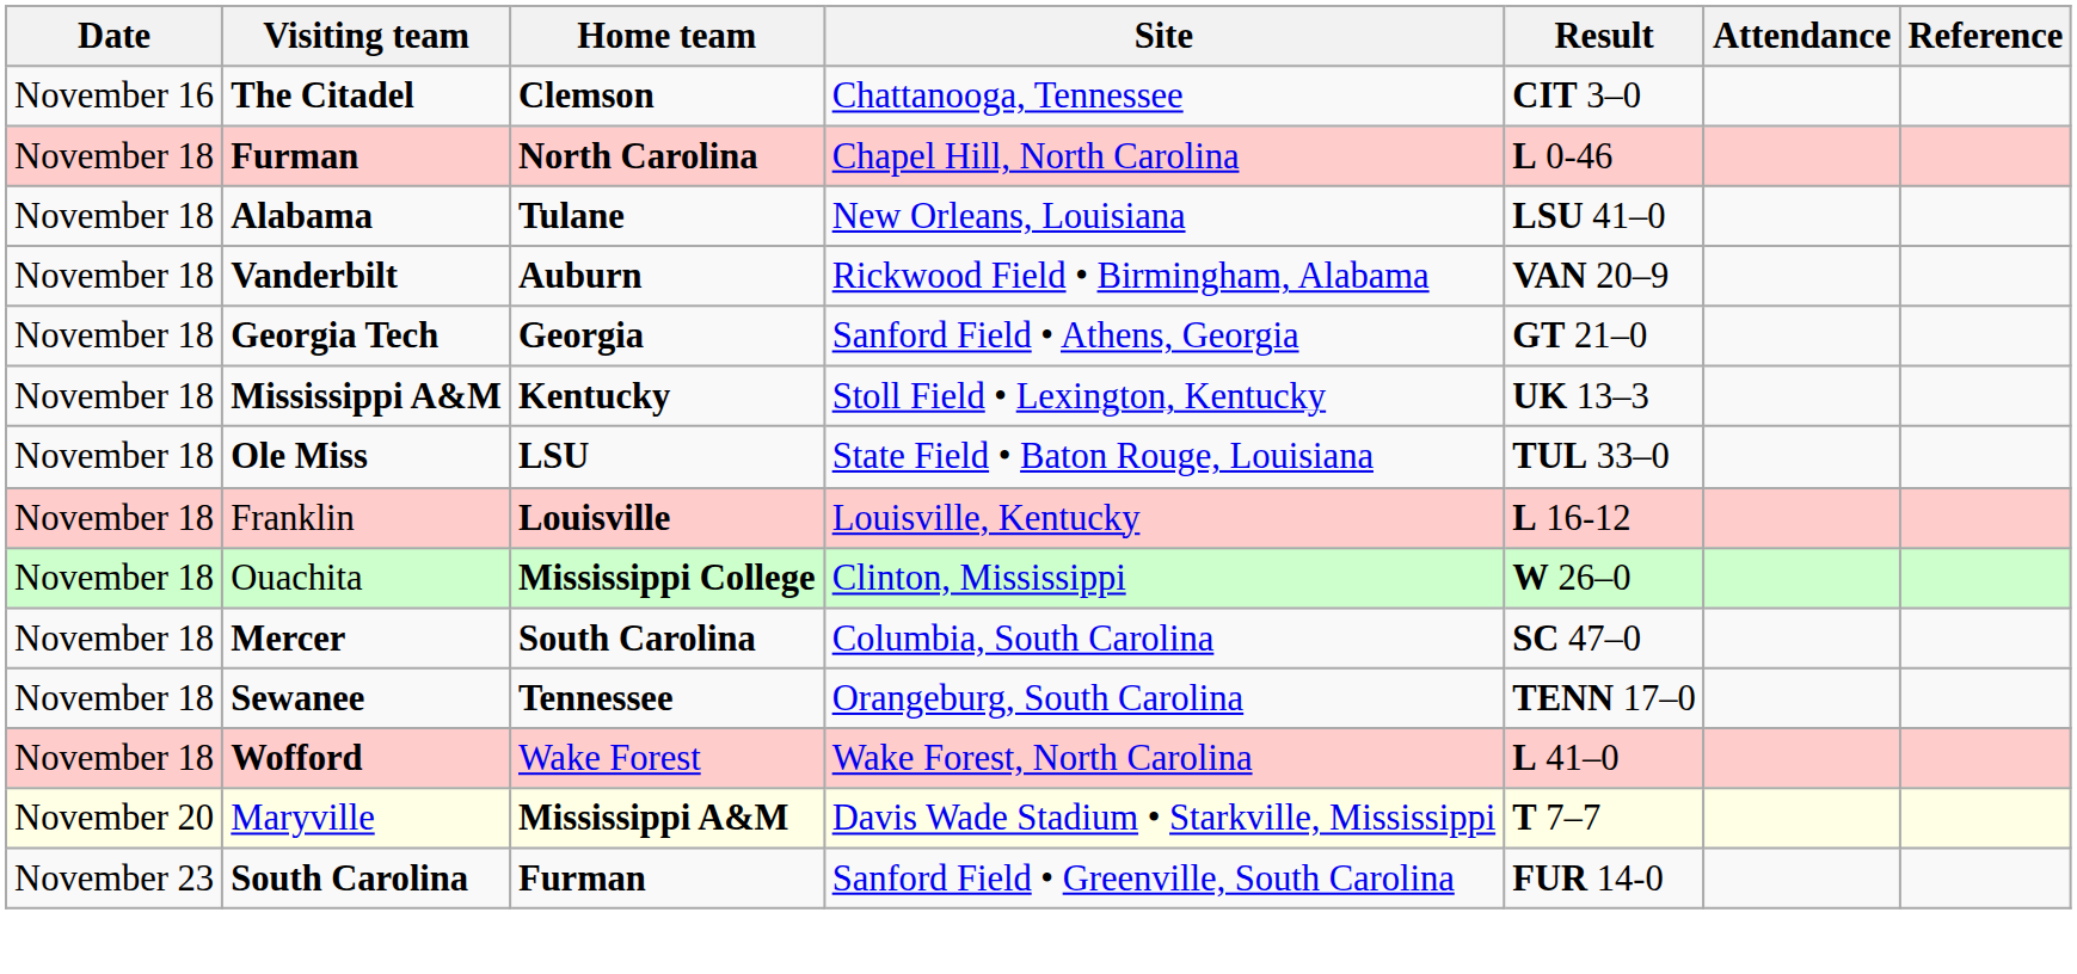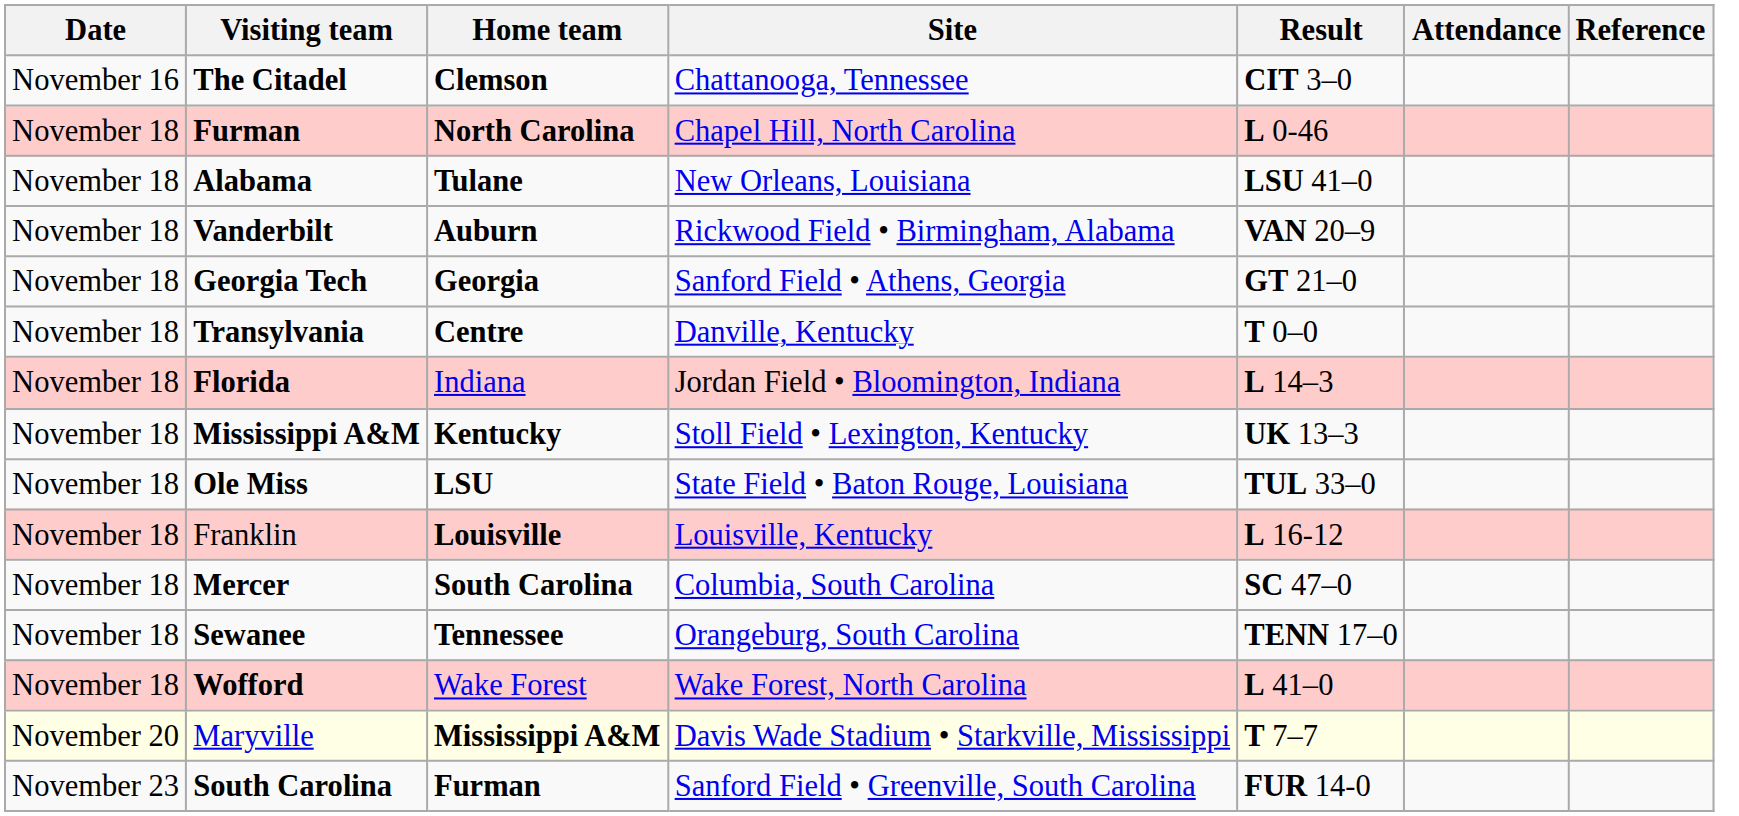+ row: November 18 | Transylvania | Centre | Danville, Kentucky | T 0–0
+ row: November 18 | Florida | Indiana | Jordan Field • Bloomington, Indiana | L 14–3
- row: November 18 | Ouachita | Mississippi College | Clinton, Mississippi | W 26–0
